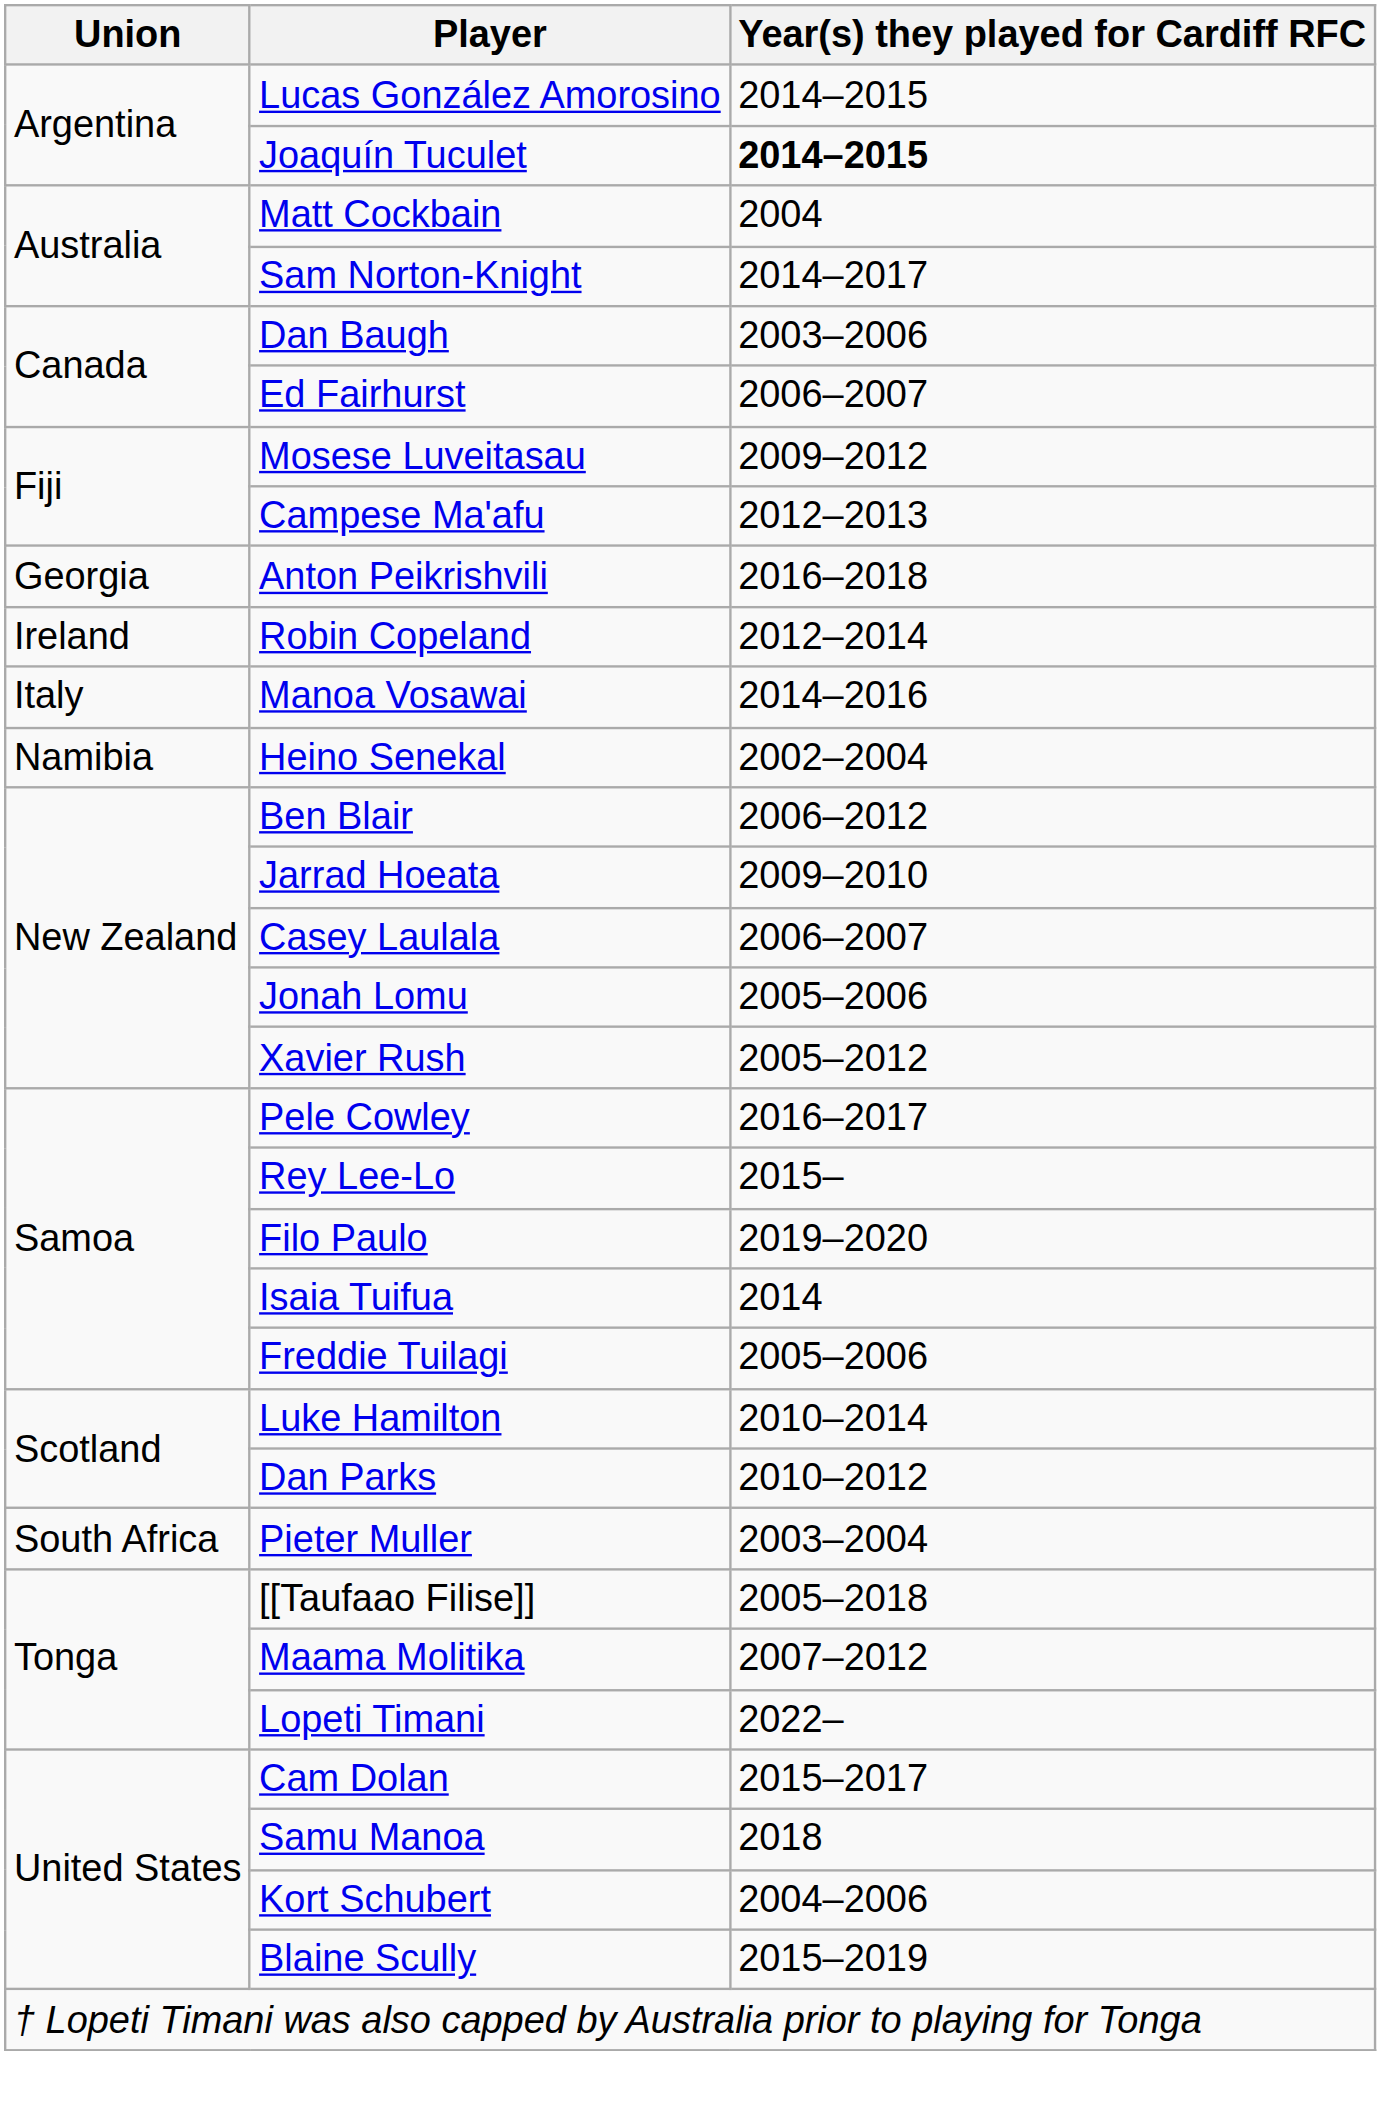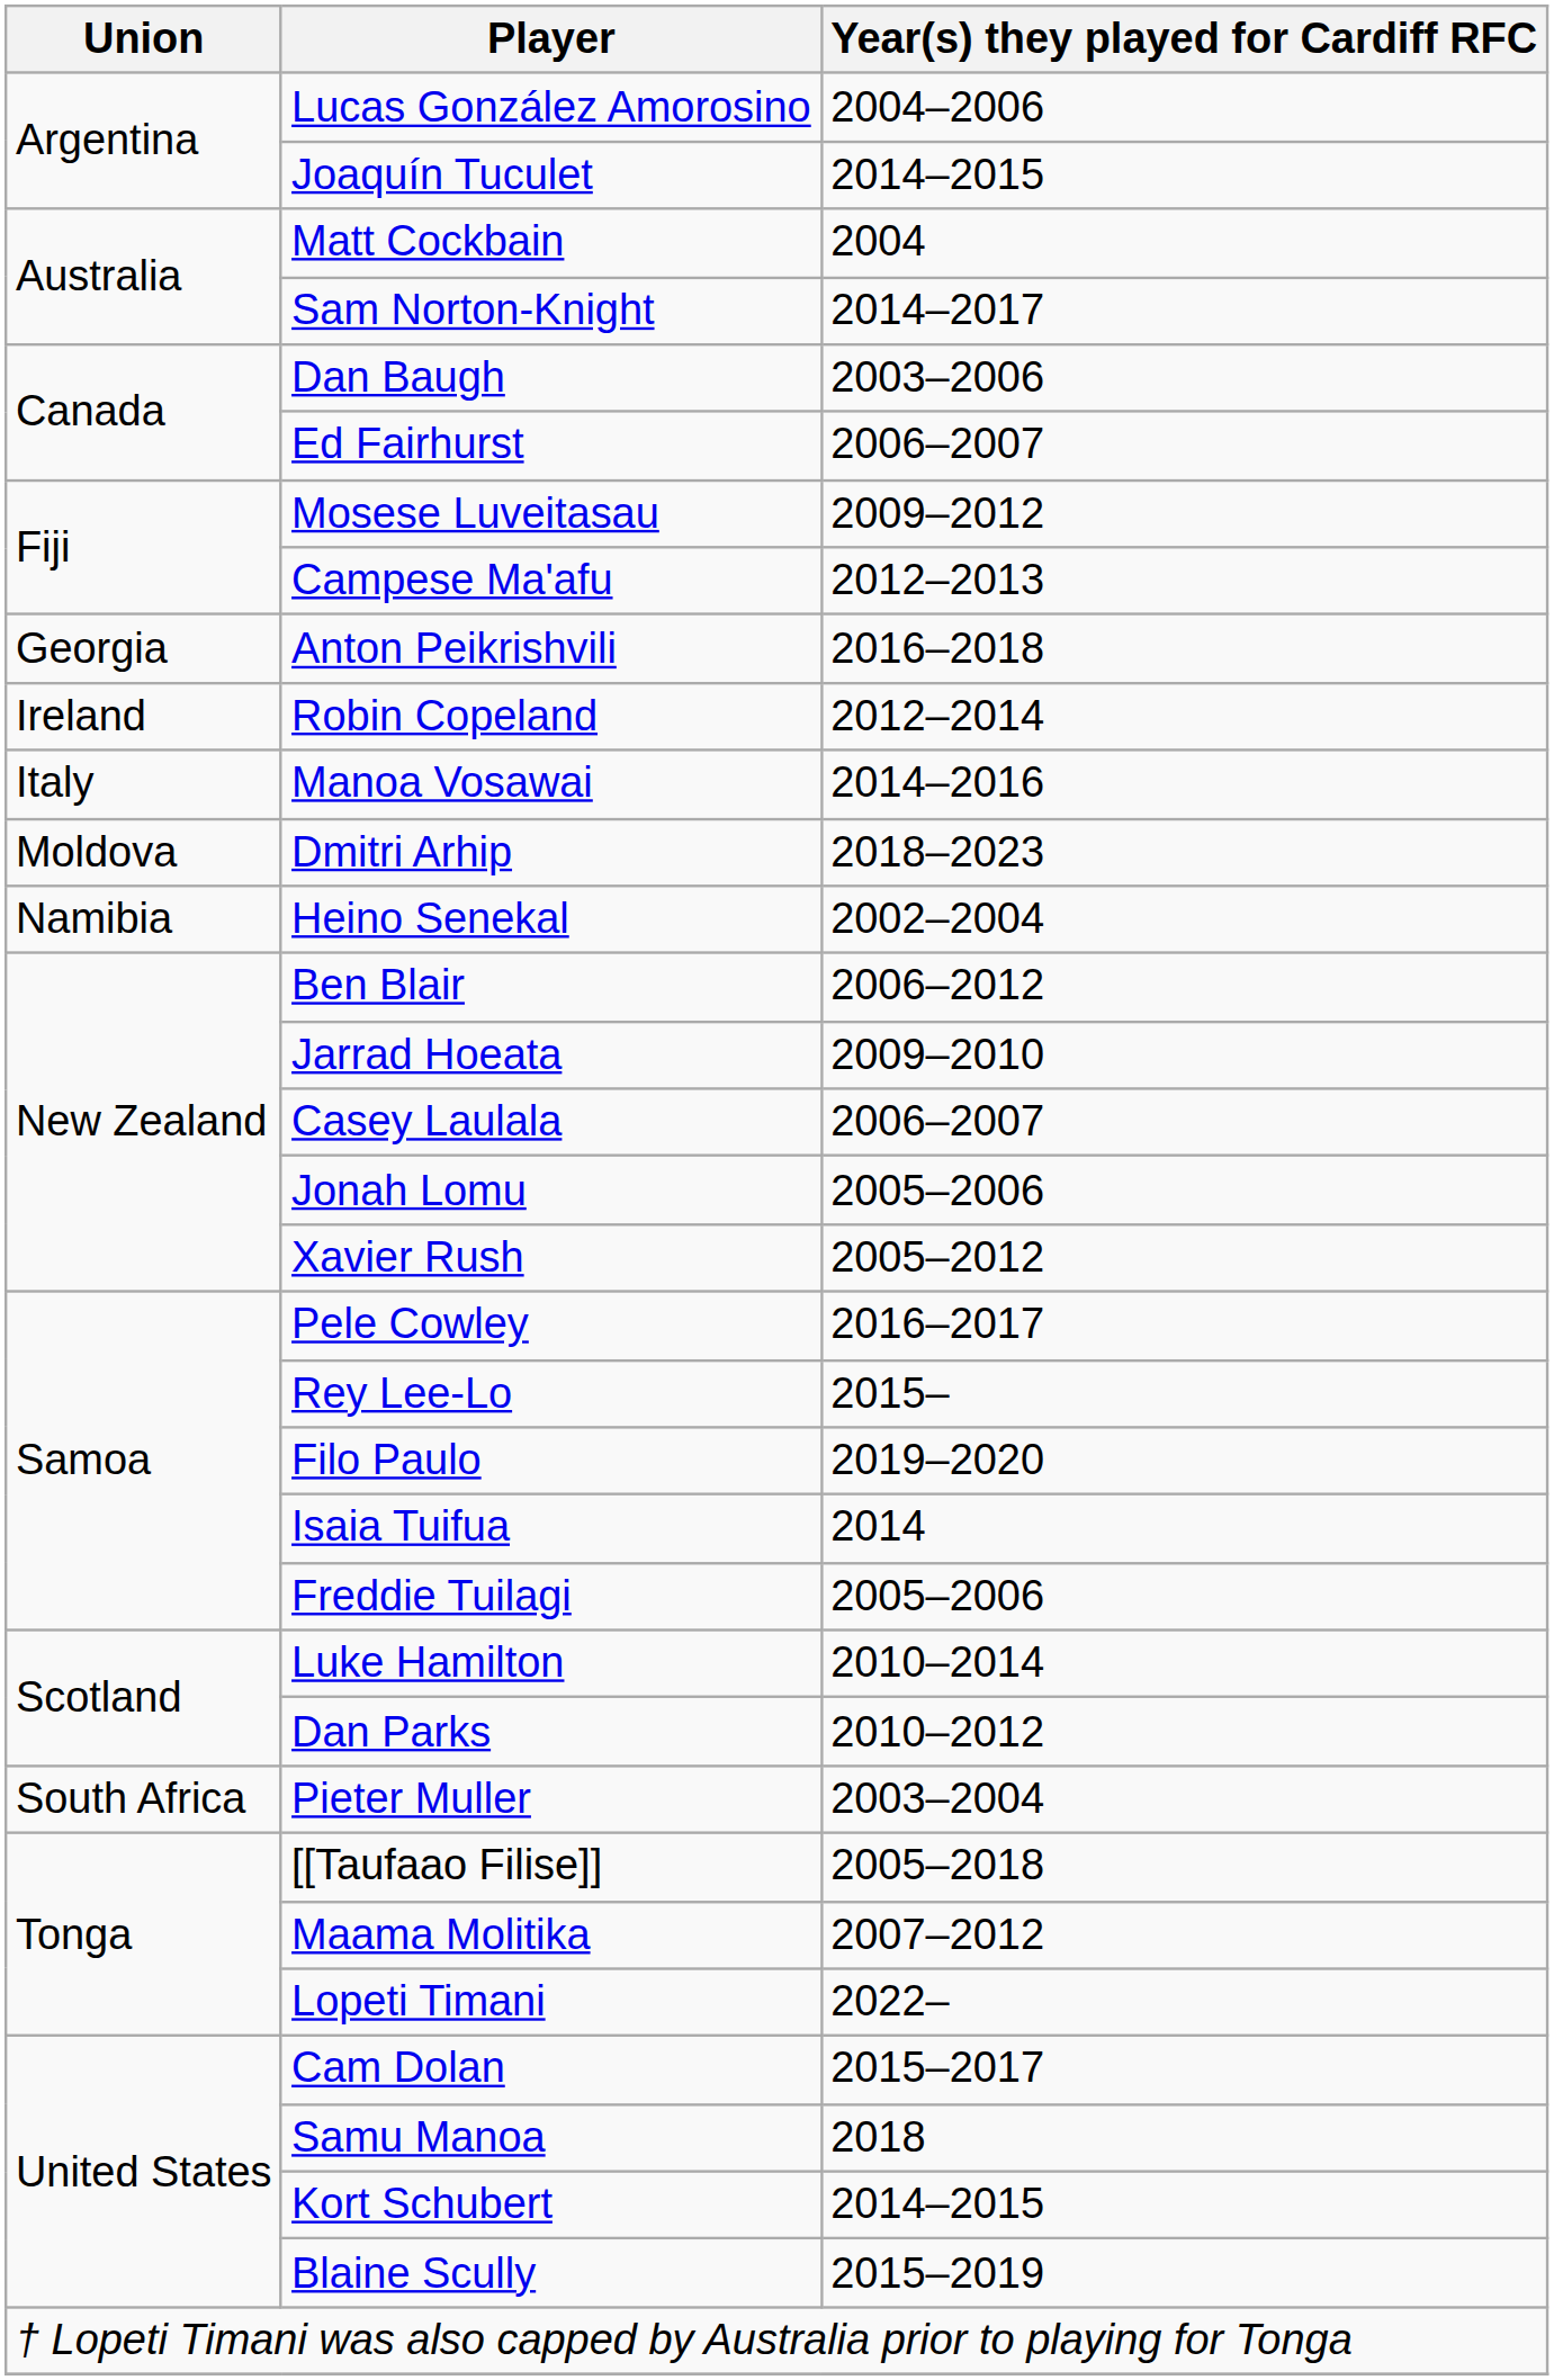Lucas González Amorosino | Year(s) they played for Cardiff RFC: 2014–2015 -> 2004–2006
Joaquín Tuculet | Year(s) they played for Cardiff RFC: bold -> normal
+ row: Moldova | Dmitri Arhip | 2018–2023
Kort Schubert | Year(s) they played for Cardiff RFC: 2004–2006 -> 2014–2015
